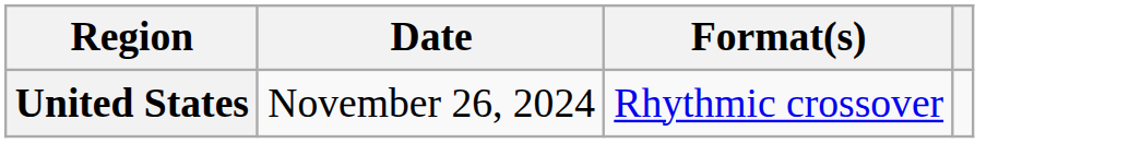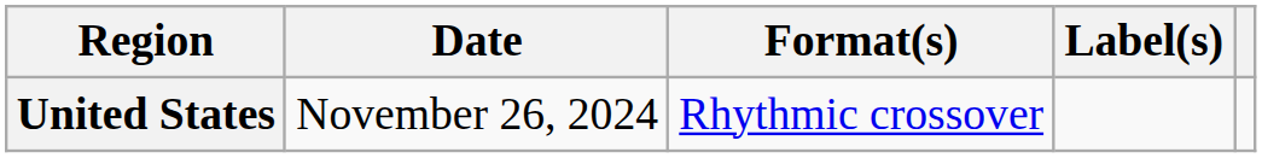+ column: Label(s)
